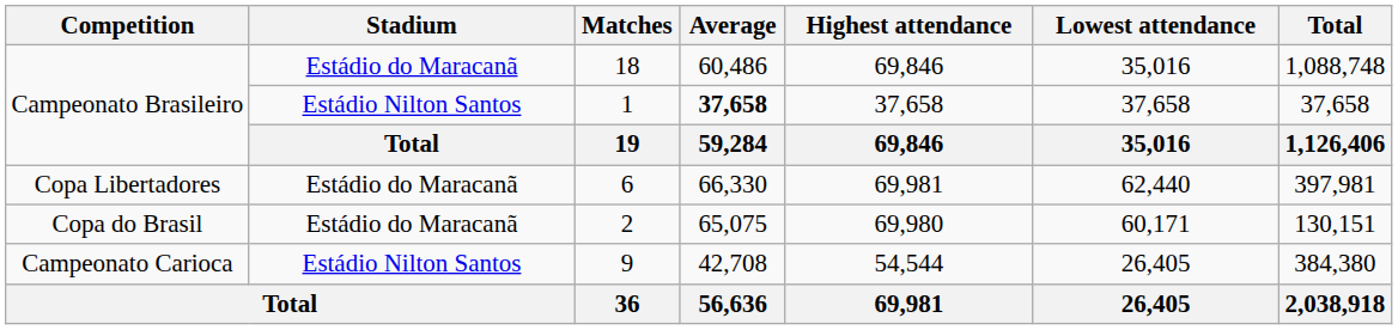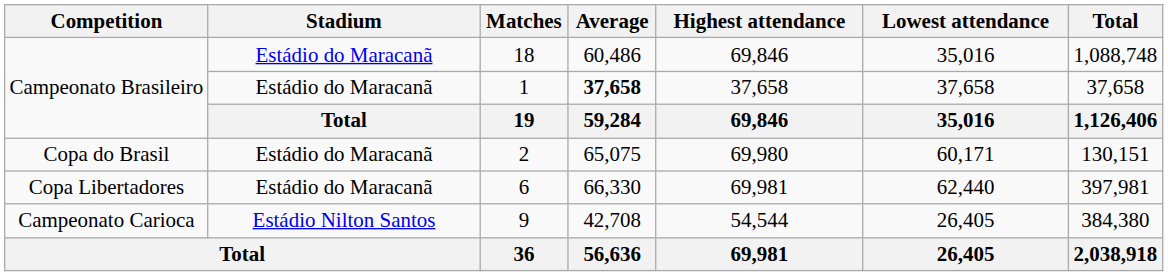1 | Stadium: Estádio Nilton Santos -> Estádio do Maracanã
rows swapped: 2 <-> 6
